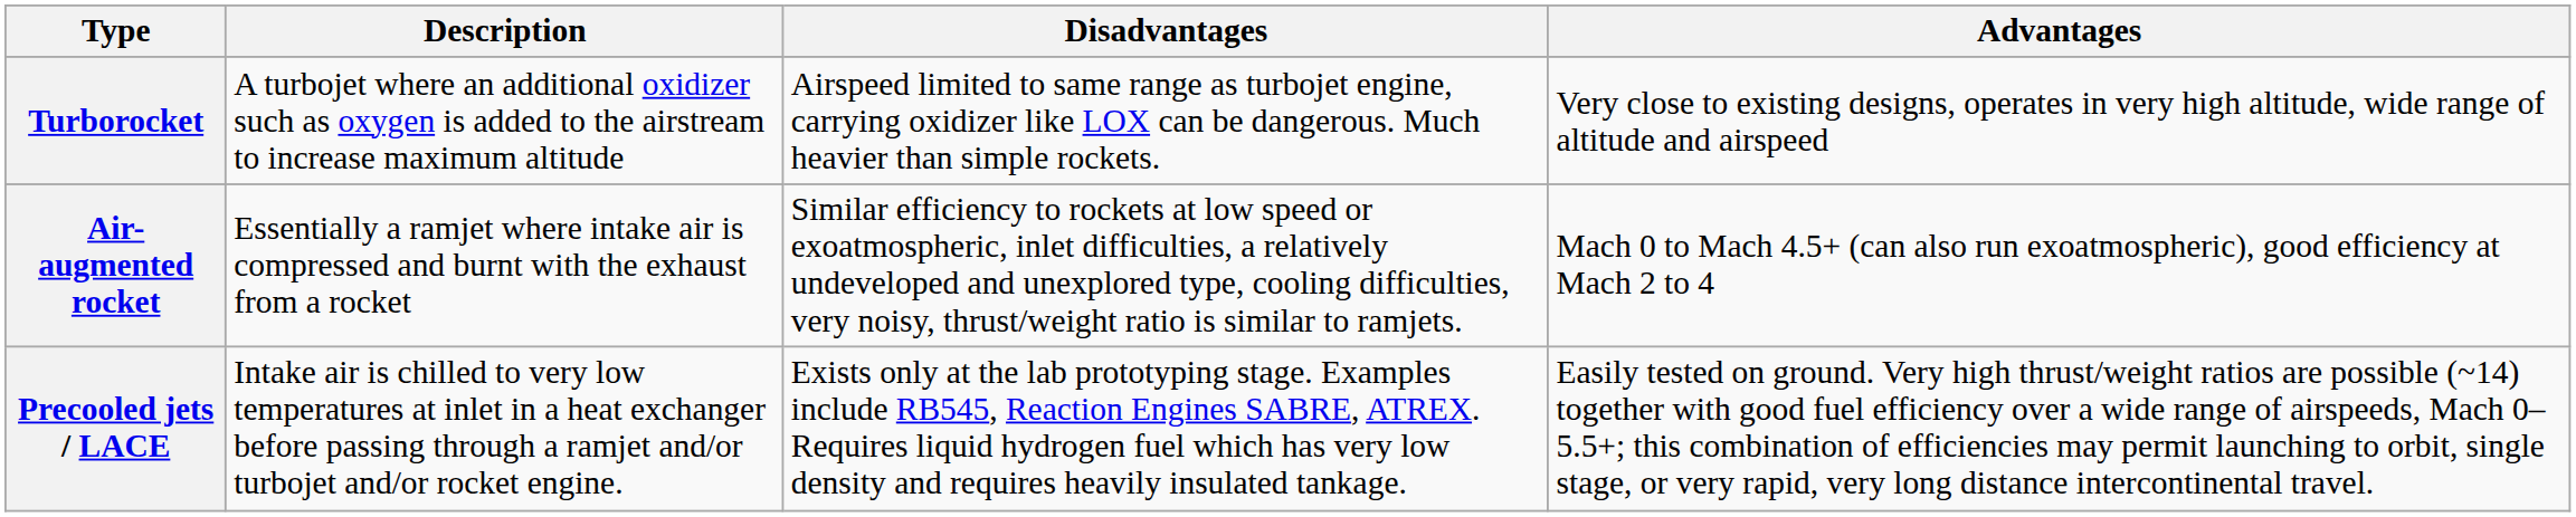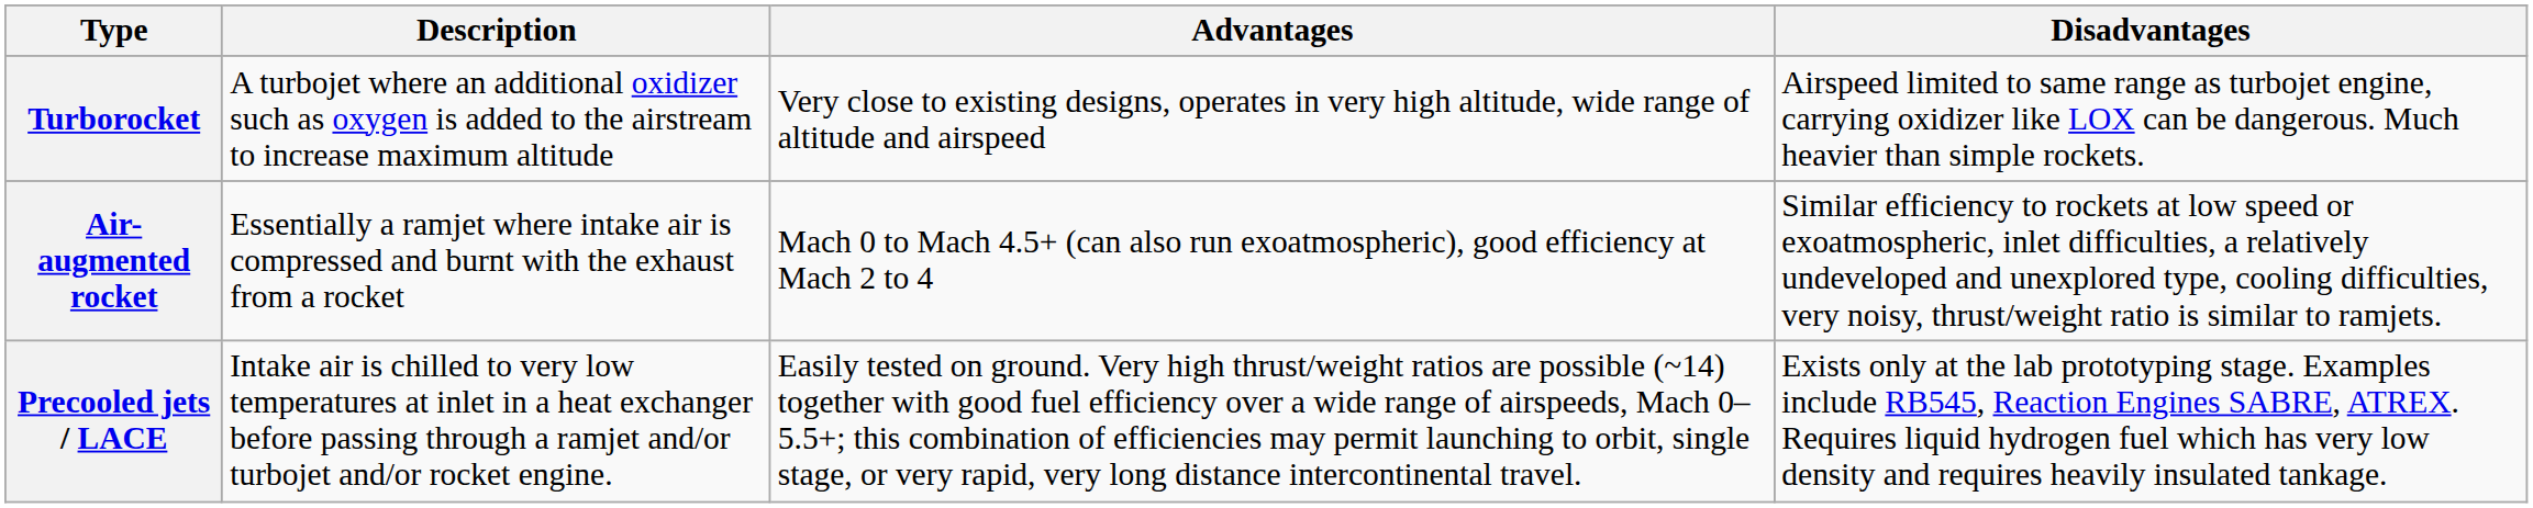columns swapped: Advantages <-> Disadvantages
